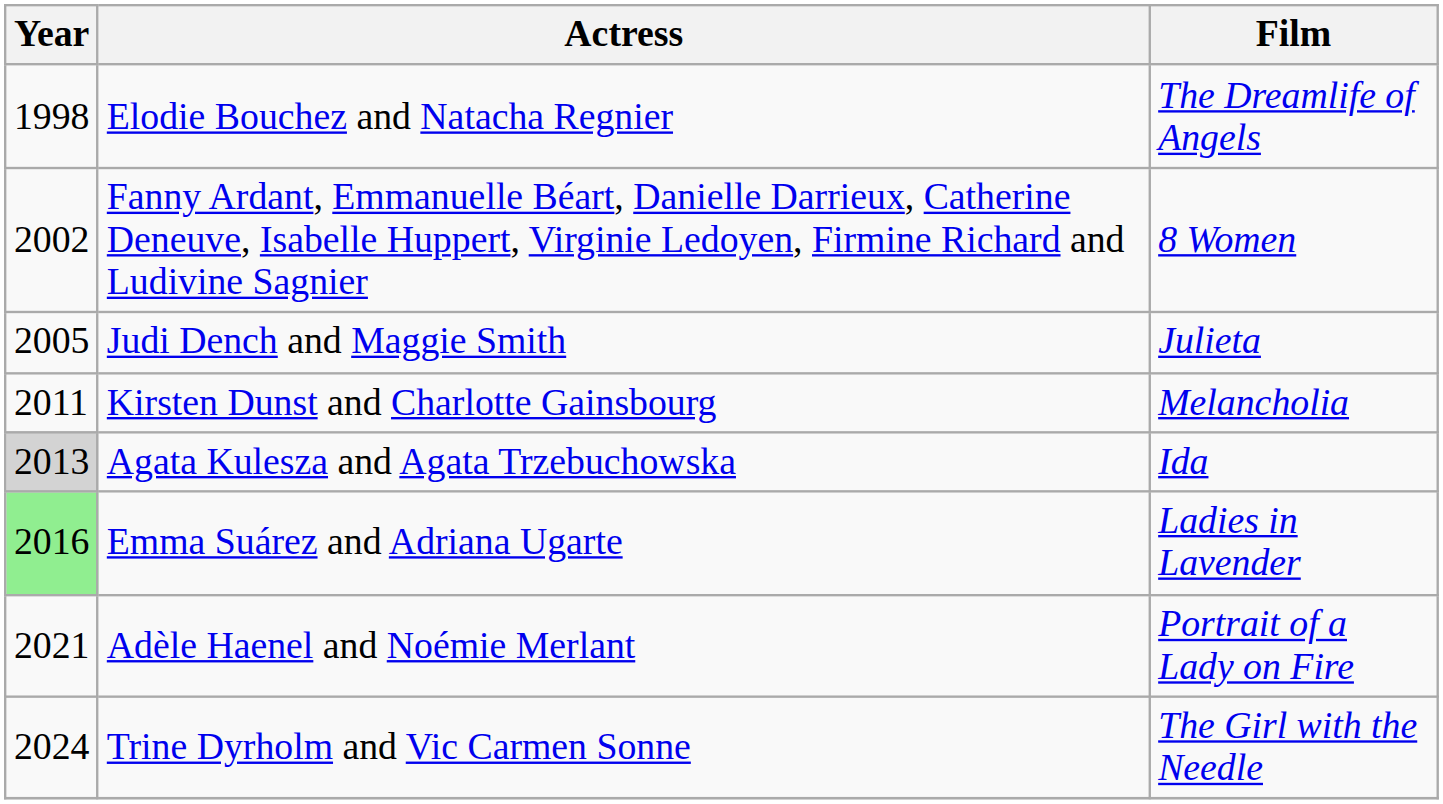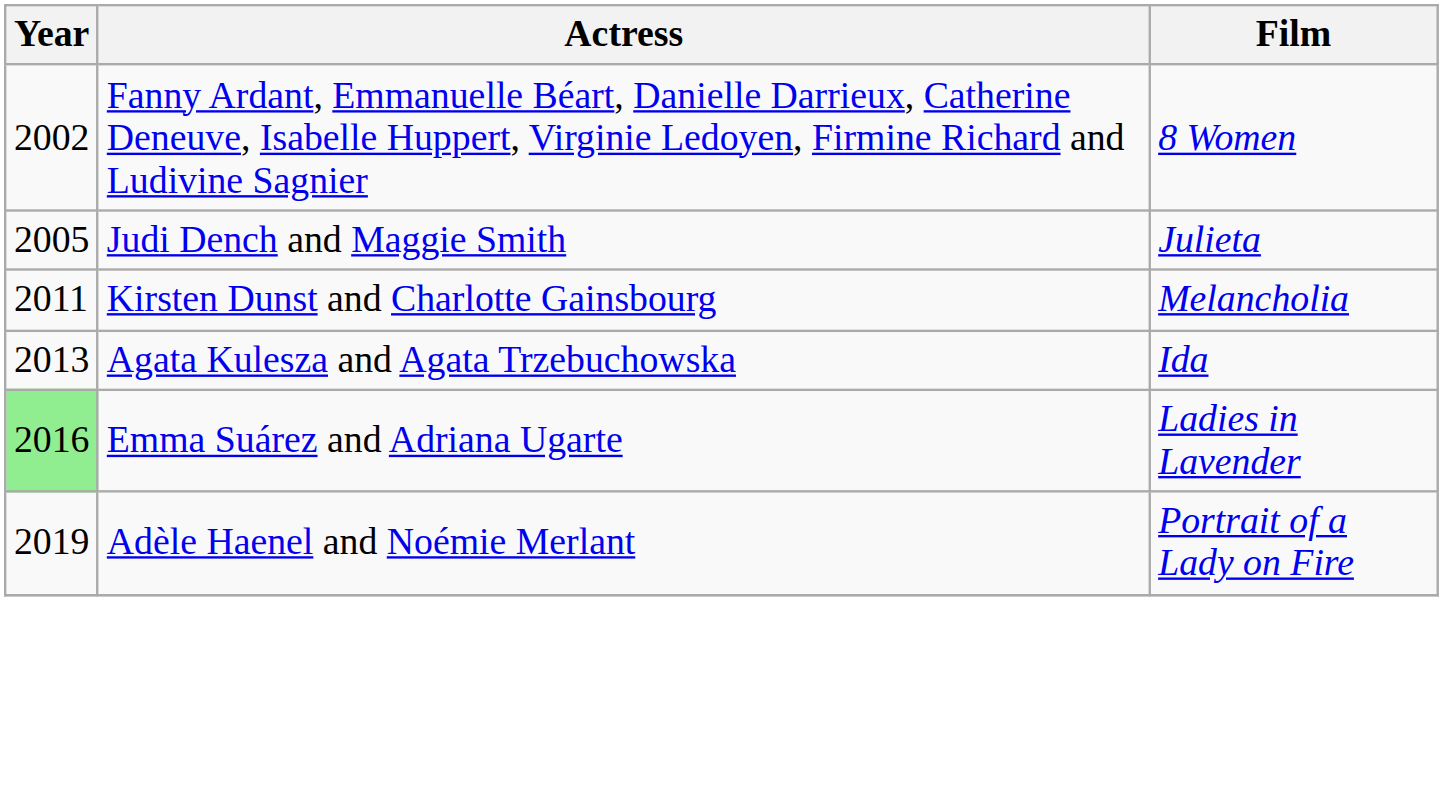- row: 1998 | Elodie Bouchez and Natacha Regnier | The Dreamlife of Angels
Agata Kulesza and Agata Trzebuchowska | Year: lightgrey background -> no background
Adèle Haenel and Noémie Merlant | Year: 2021 -> 2019
- row: 2024 | Trine Dyrholm and Vic Carmen Sonne | The Girl with the Needle
